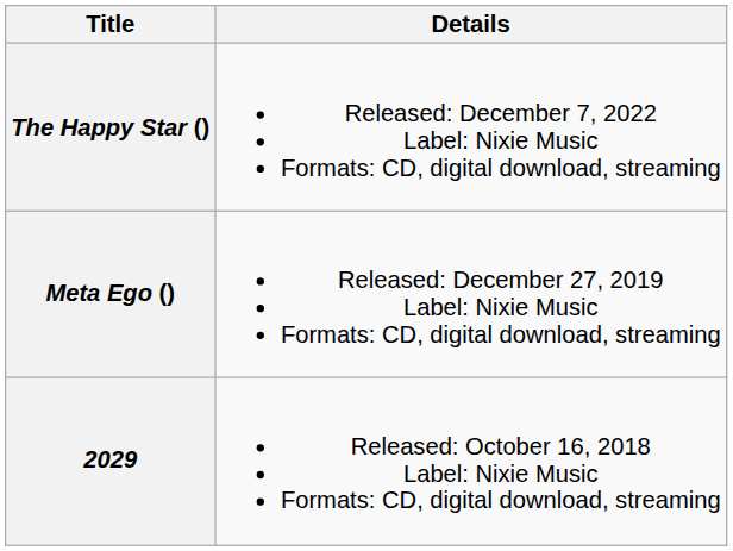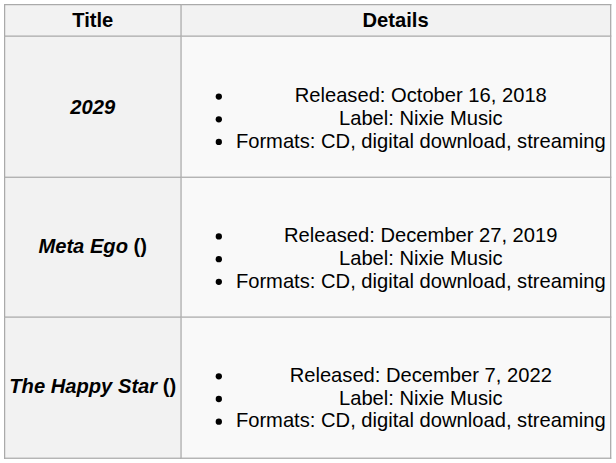rows swapped: 2029 <-> The Happy Star ()
